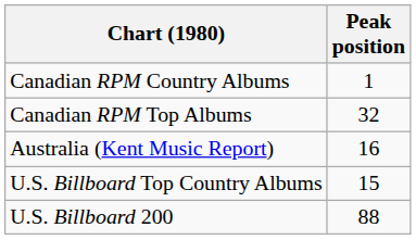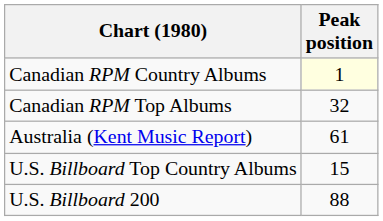Canadian RPM Country Albums | Peak position: no background -> lightyellow background
Australia (Kent Music Report) | Peak position: 16 -> 61
